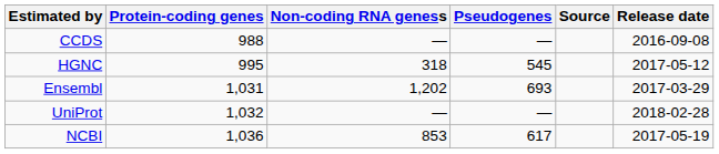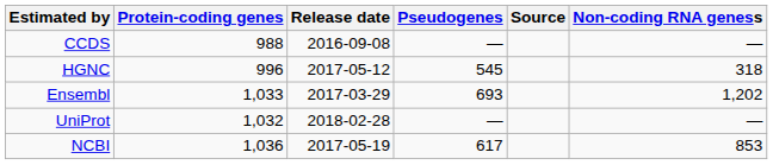columns swapped: Non-coding RNA geness <-> Release date
HGNC | Protein-coding genes: 995 -> 996
Ensembl | Protein-coding genes: 1,031 -> 1,033
